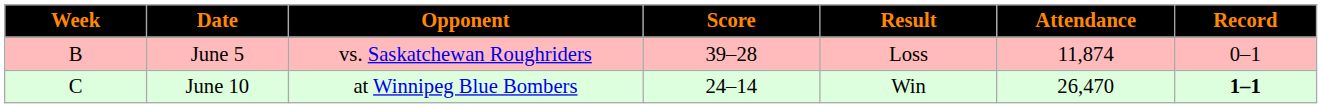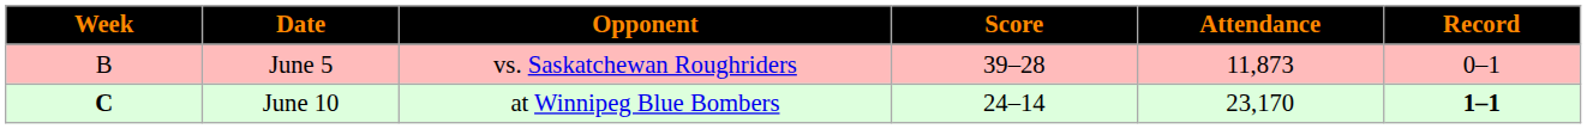- column: Result | Loss | Win
June 5 | Attendance: 11,874 -> 11,873
June 10 | Week: normal -> bold
June 10 | Attendance: 26,470 -> 23,170
